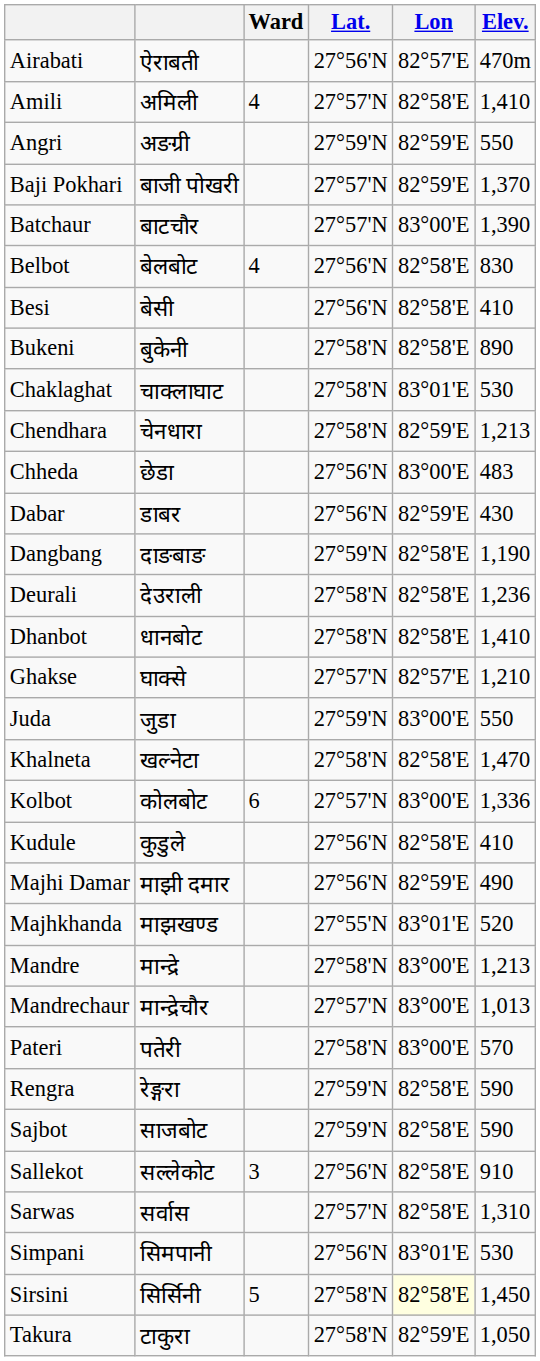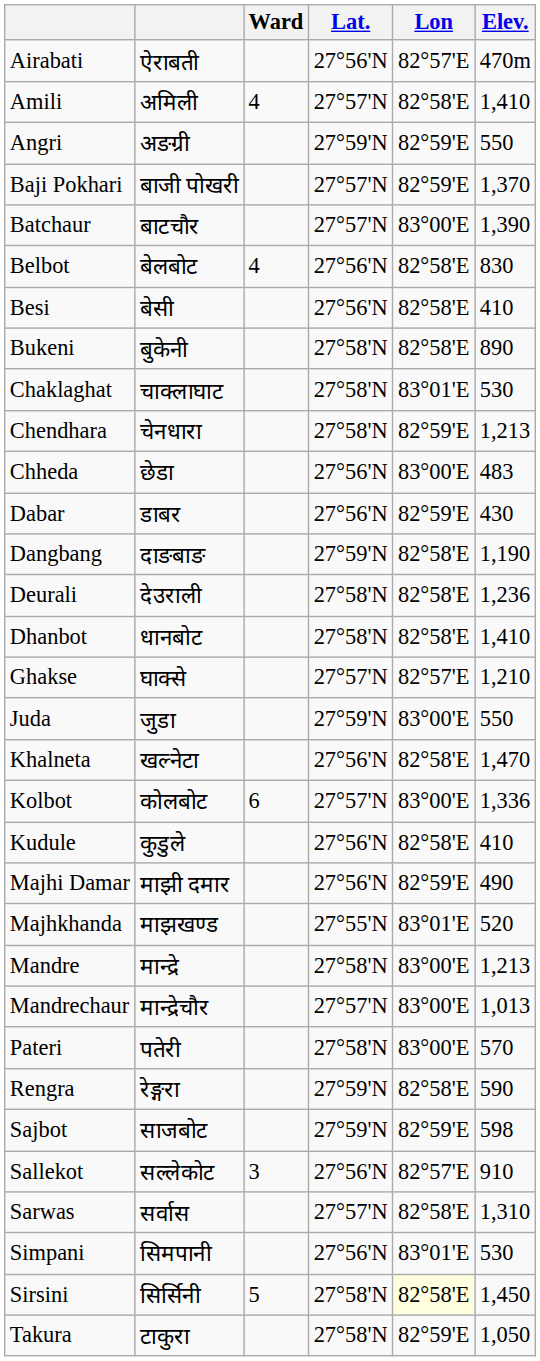Khalneta | Lat.: 27°58'N -> 27°56'N
Sajbot | Lon: 82°58'E -> 82°59'E
Sajbot | Elev.: 590 -> 598
Sallekot | Lon: 82°58'E -> 82°57'E
